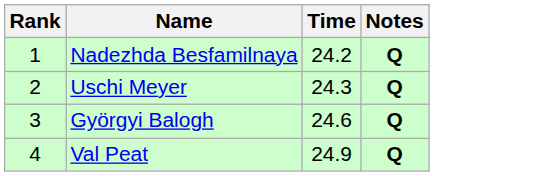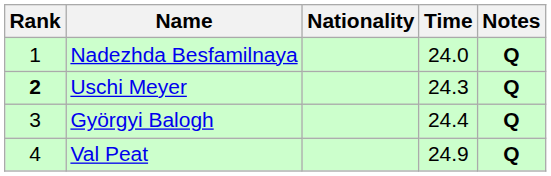+ column: Nationality
Nadezhda Besfamilnaya | Time: 24.2 -> 24.0
Uschi Meyer | Rank: normal -> bold
Györgyi Balogh | Time: 24.6 -> 24.4
